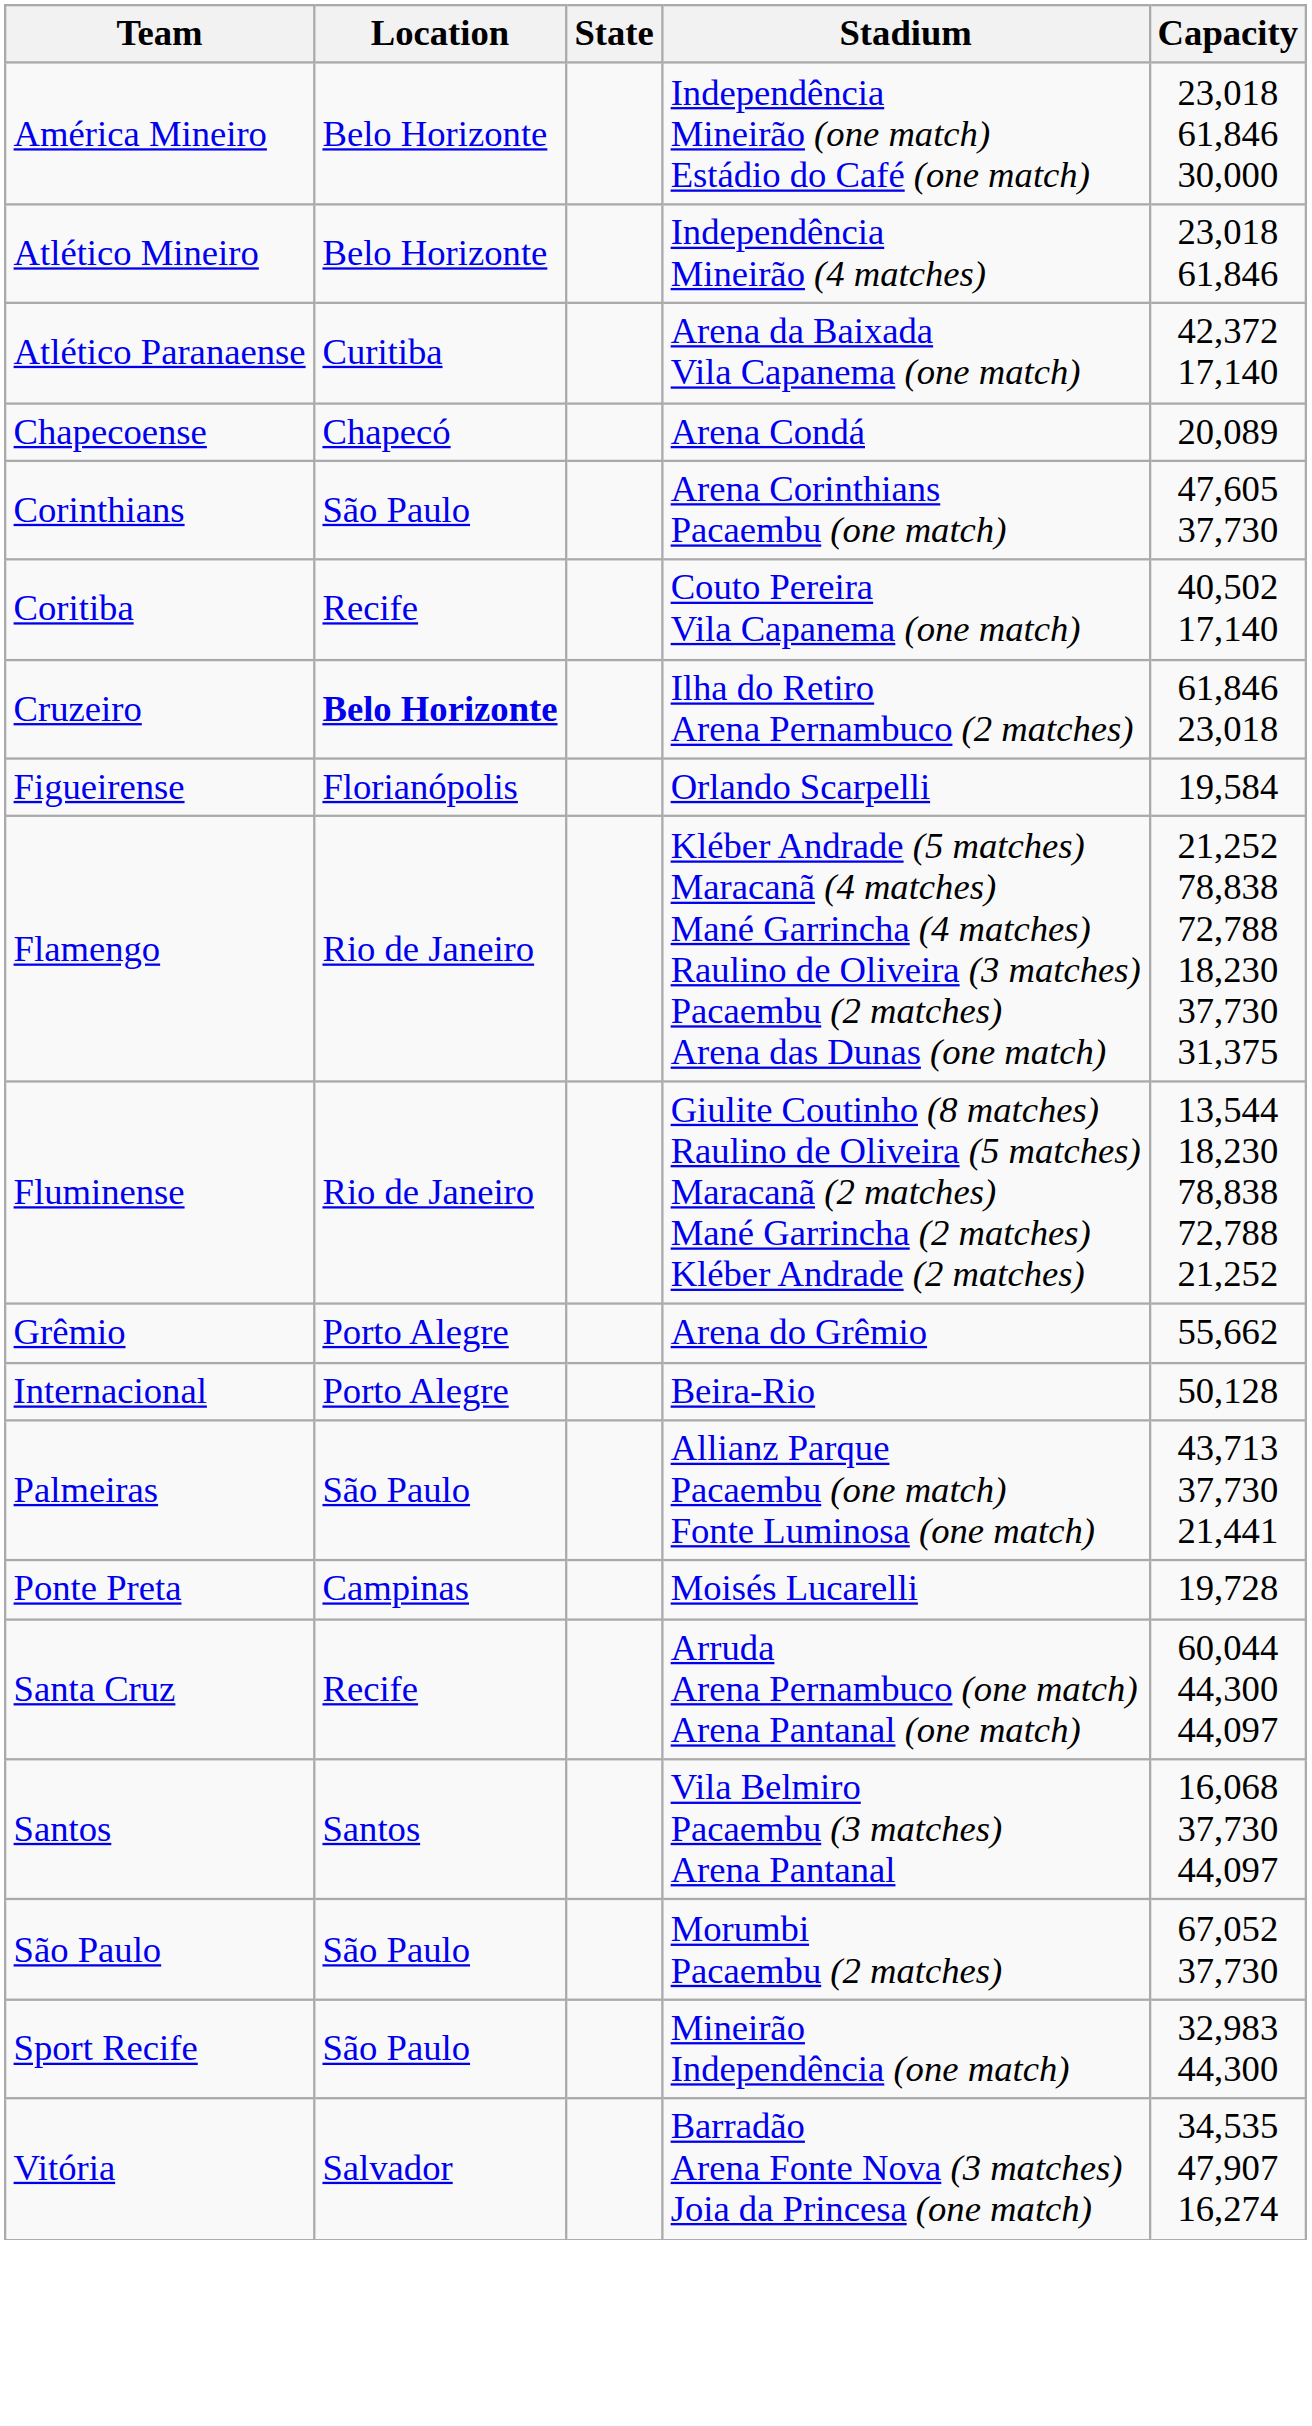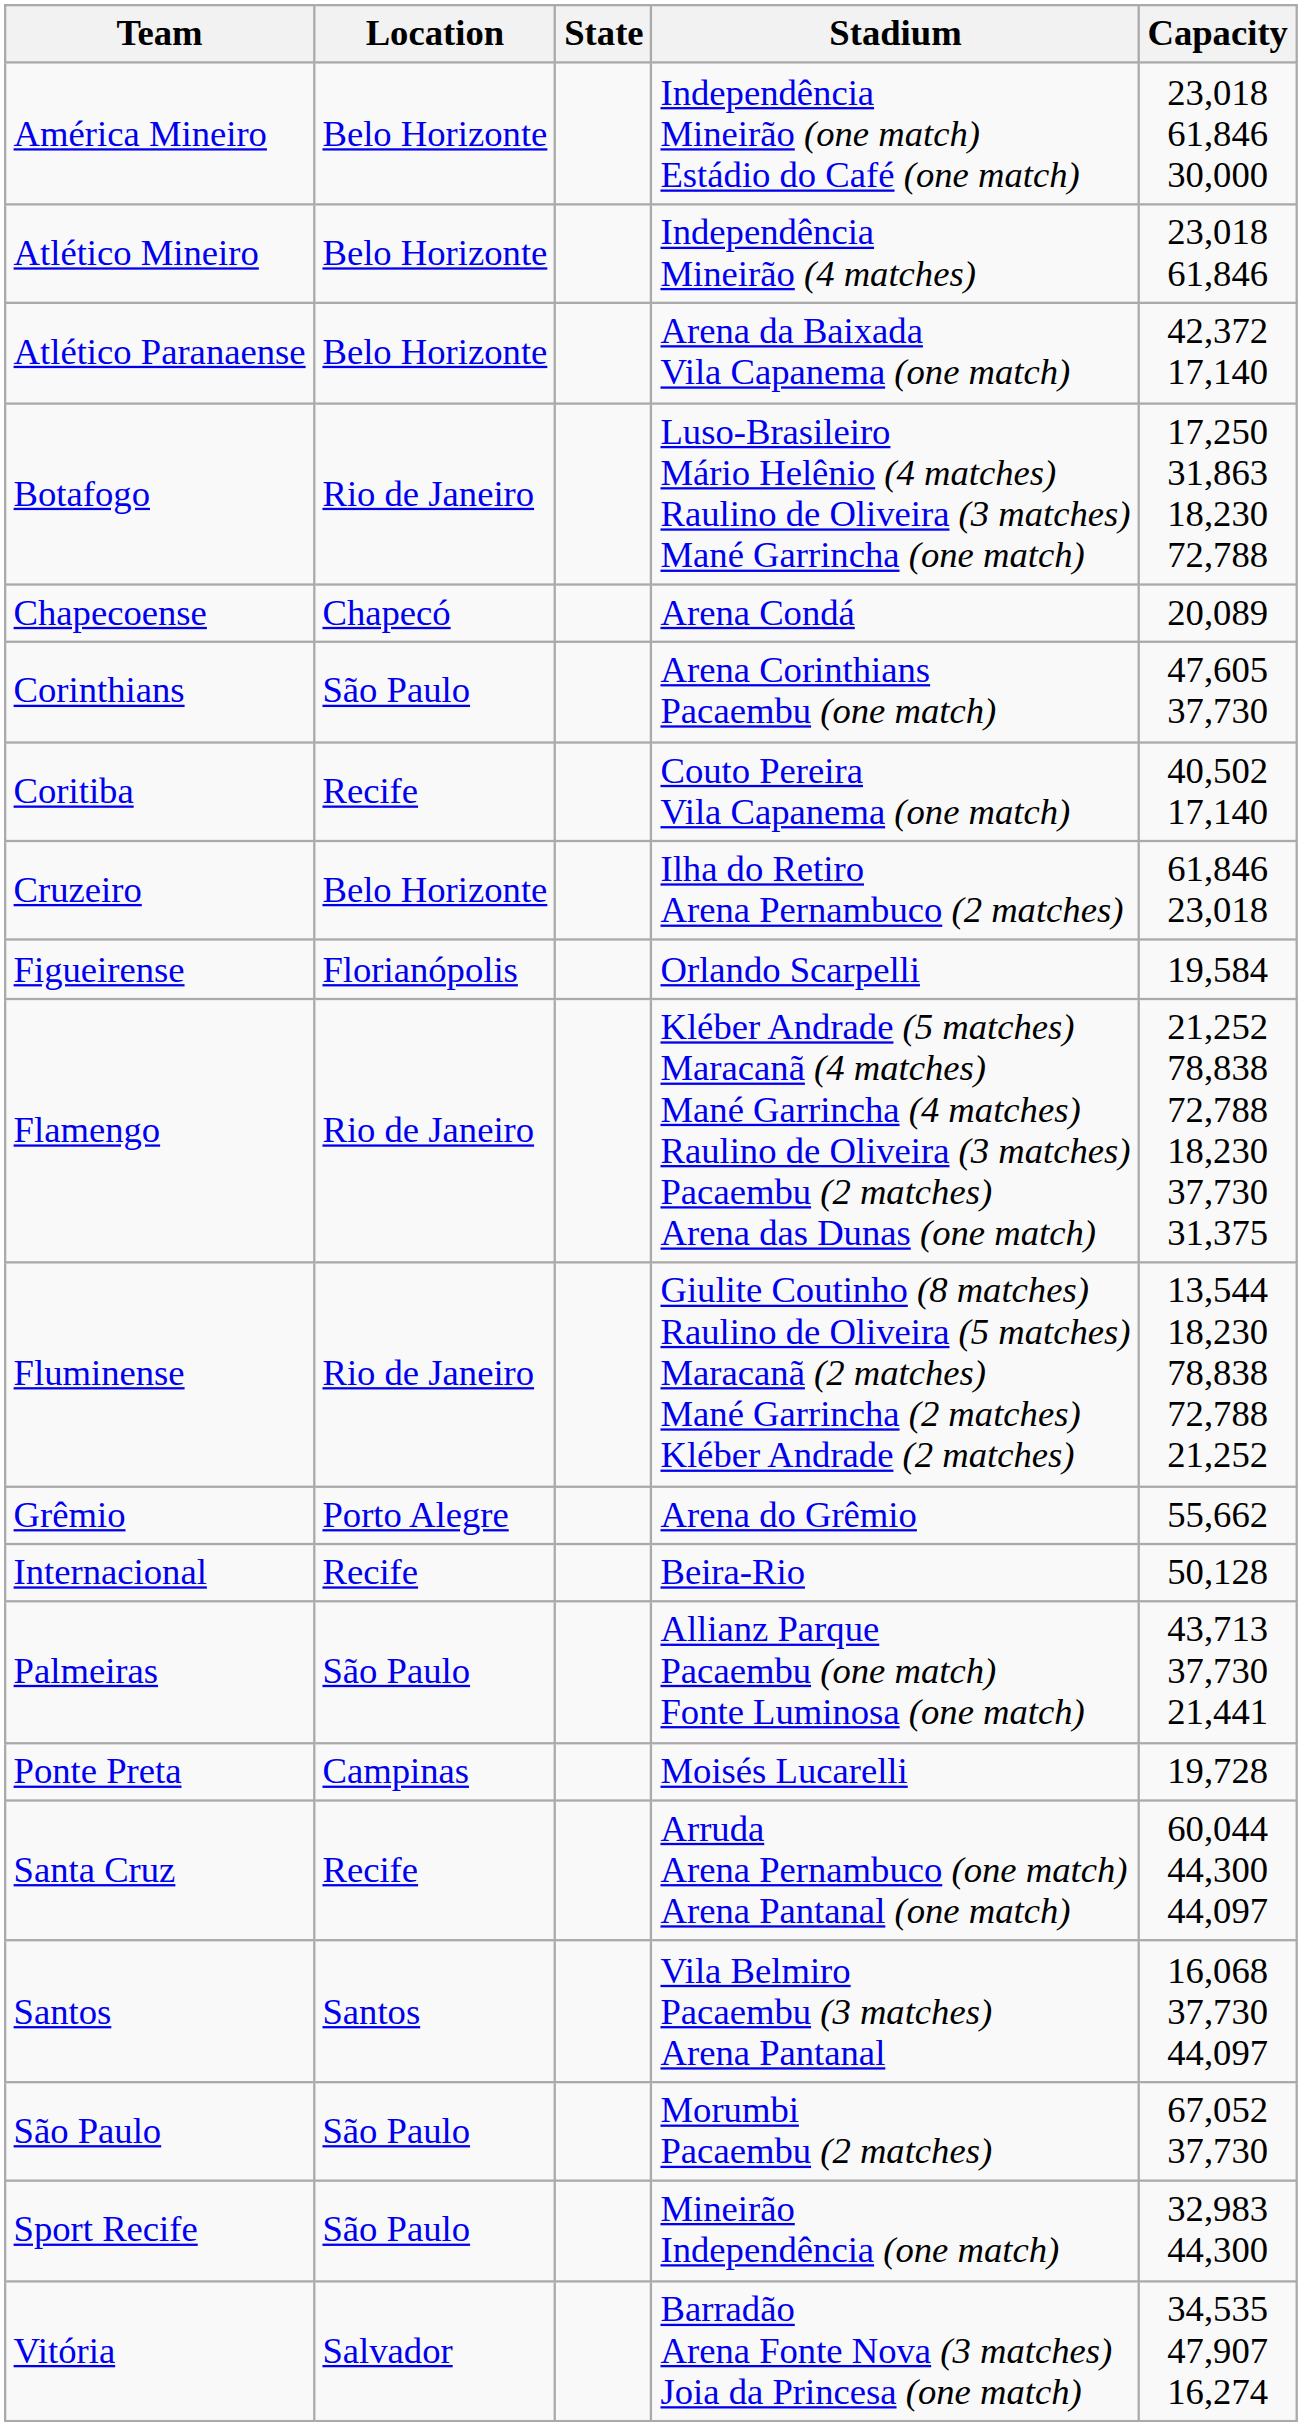Atlético Paranaense | Location: Curitiba -> Belo Horizonte
+ row: Botafogo | Rio de Janeiro | Luso-Brasileiro Mário Helênio (4 matches) Raulino de Oliveira (3 matches) Mané Garrincha (one match) | 17,250 31,863 18,230 72,788
Cruzeiro | Location: bold -> normal
Internacional | Location: Porto Alegre -> Recife
